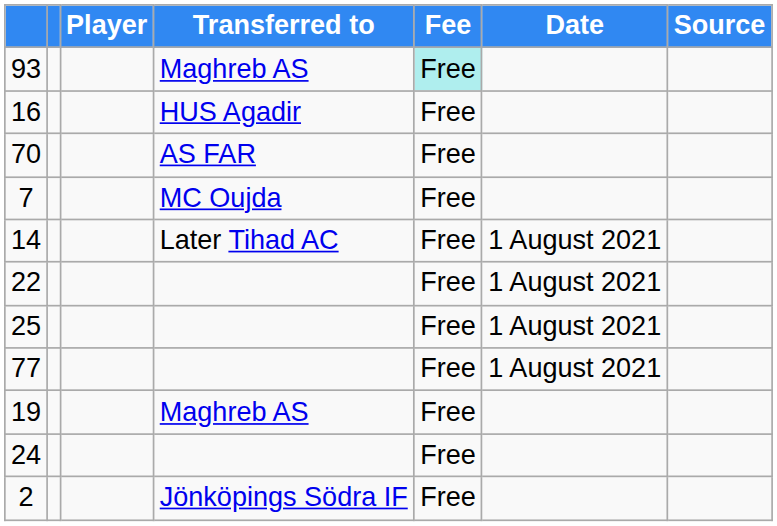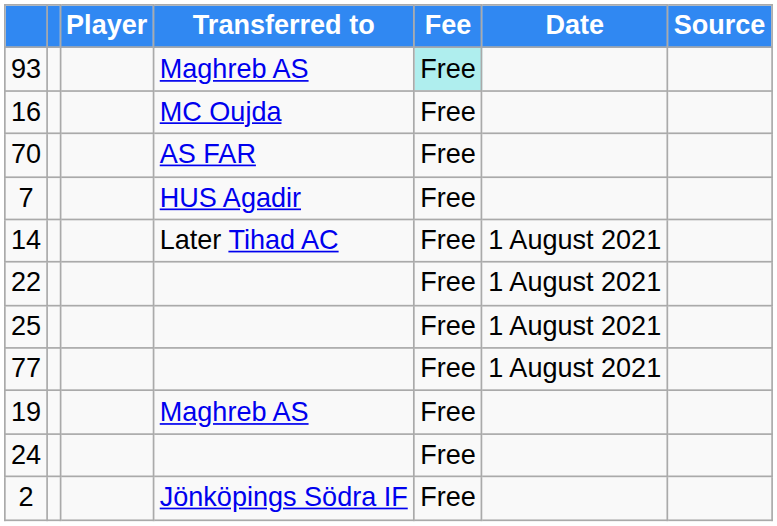16 | Transferred to: HUS Agadir -> MC Oujda
7 | Transferred to: MC Oujda -> HUS Agadir
